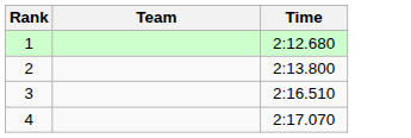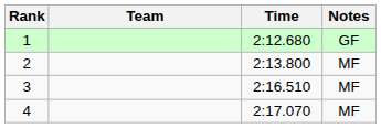+ column: Notes | GF | MF | MF | MF
